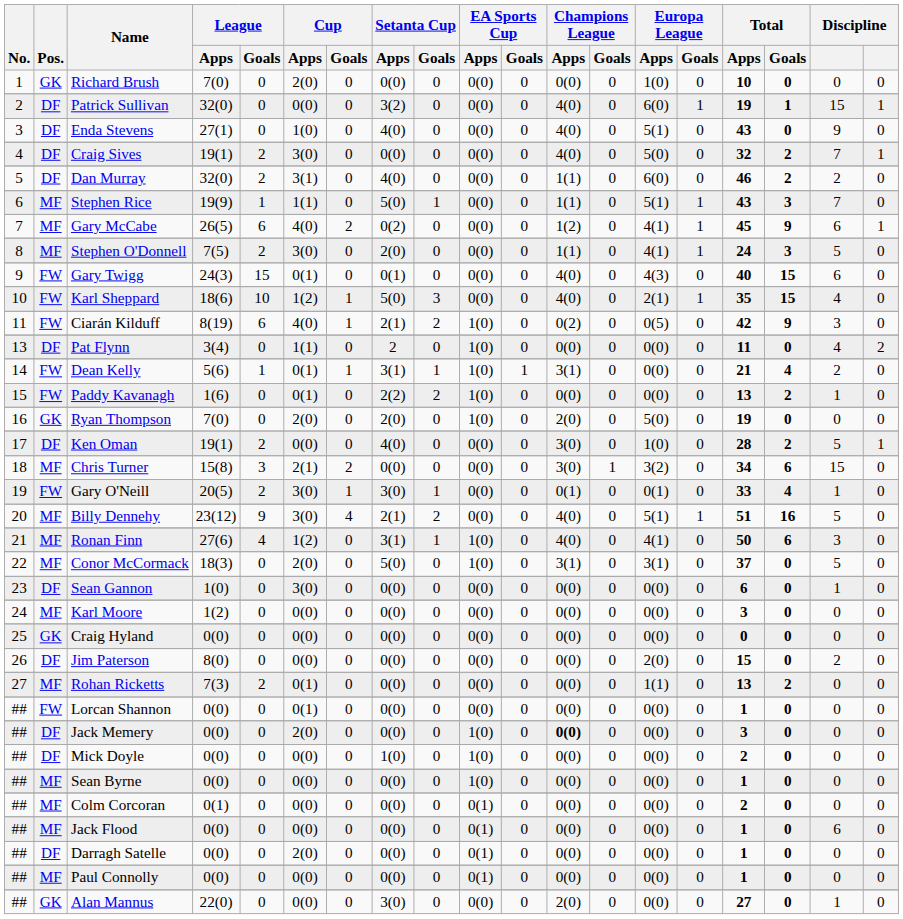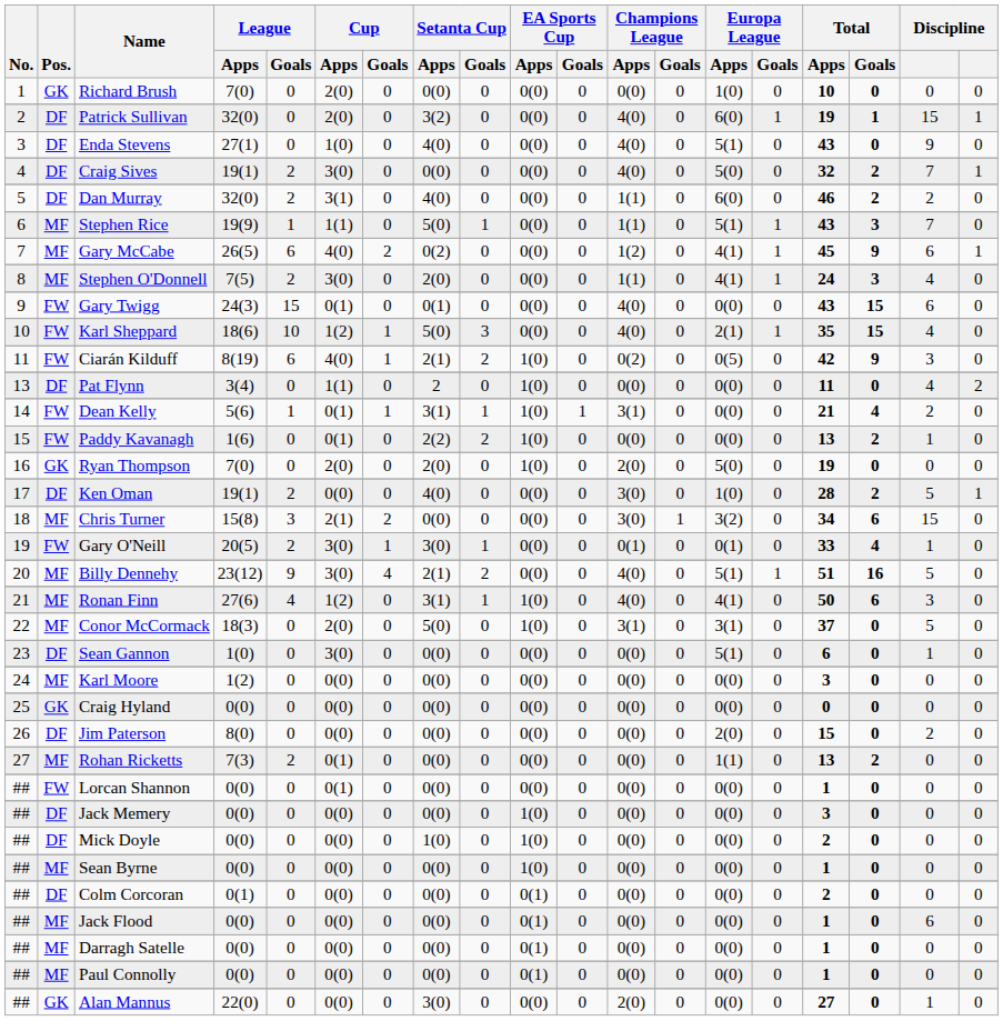Patrick Sullivan | Cup / Apps: 0(0) -> 2(0)
Stephen O'Donnell | column 18: 5 -> 4
Gary Twigg | Europa League / Apps: 4(3) -> 0(0)
Gary Twigg | Total / Apps: 40 -> 43
Sean Gannon | Europa League / Apps: 0(0) -> 5(1)
Jack Memery | Cup / Apps: 2(0) -> 0(0)
Jack Memery | Champions League / Apps: bold -> normal
Colm Corcoran | Pos.: MF -> DF
Darragh Satelle | Pos.: DF -> MF
Darragh Satelle | Cup / Apps: 2(0) -> 0(0)
